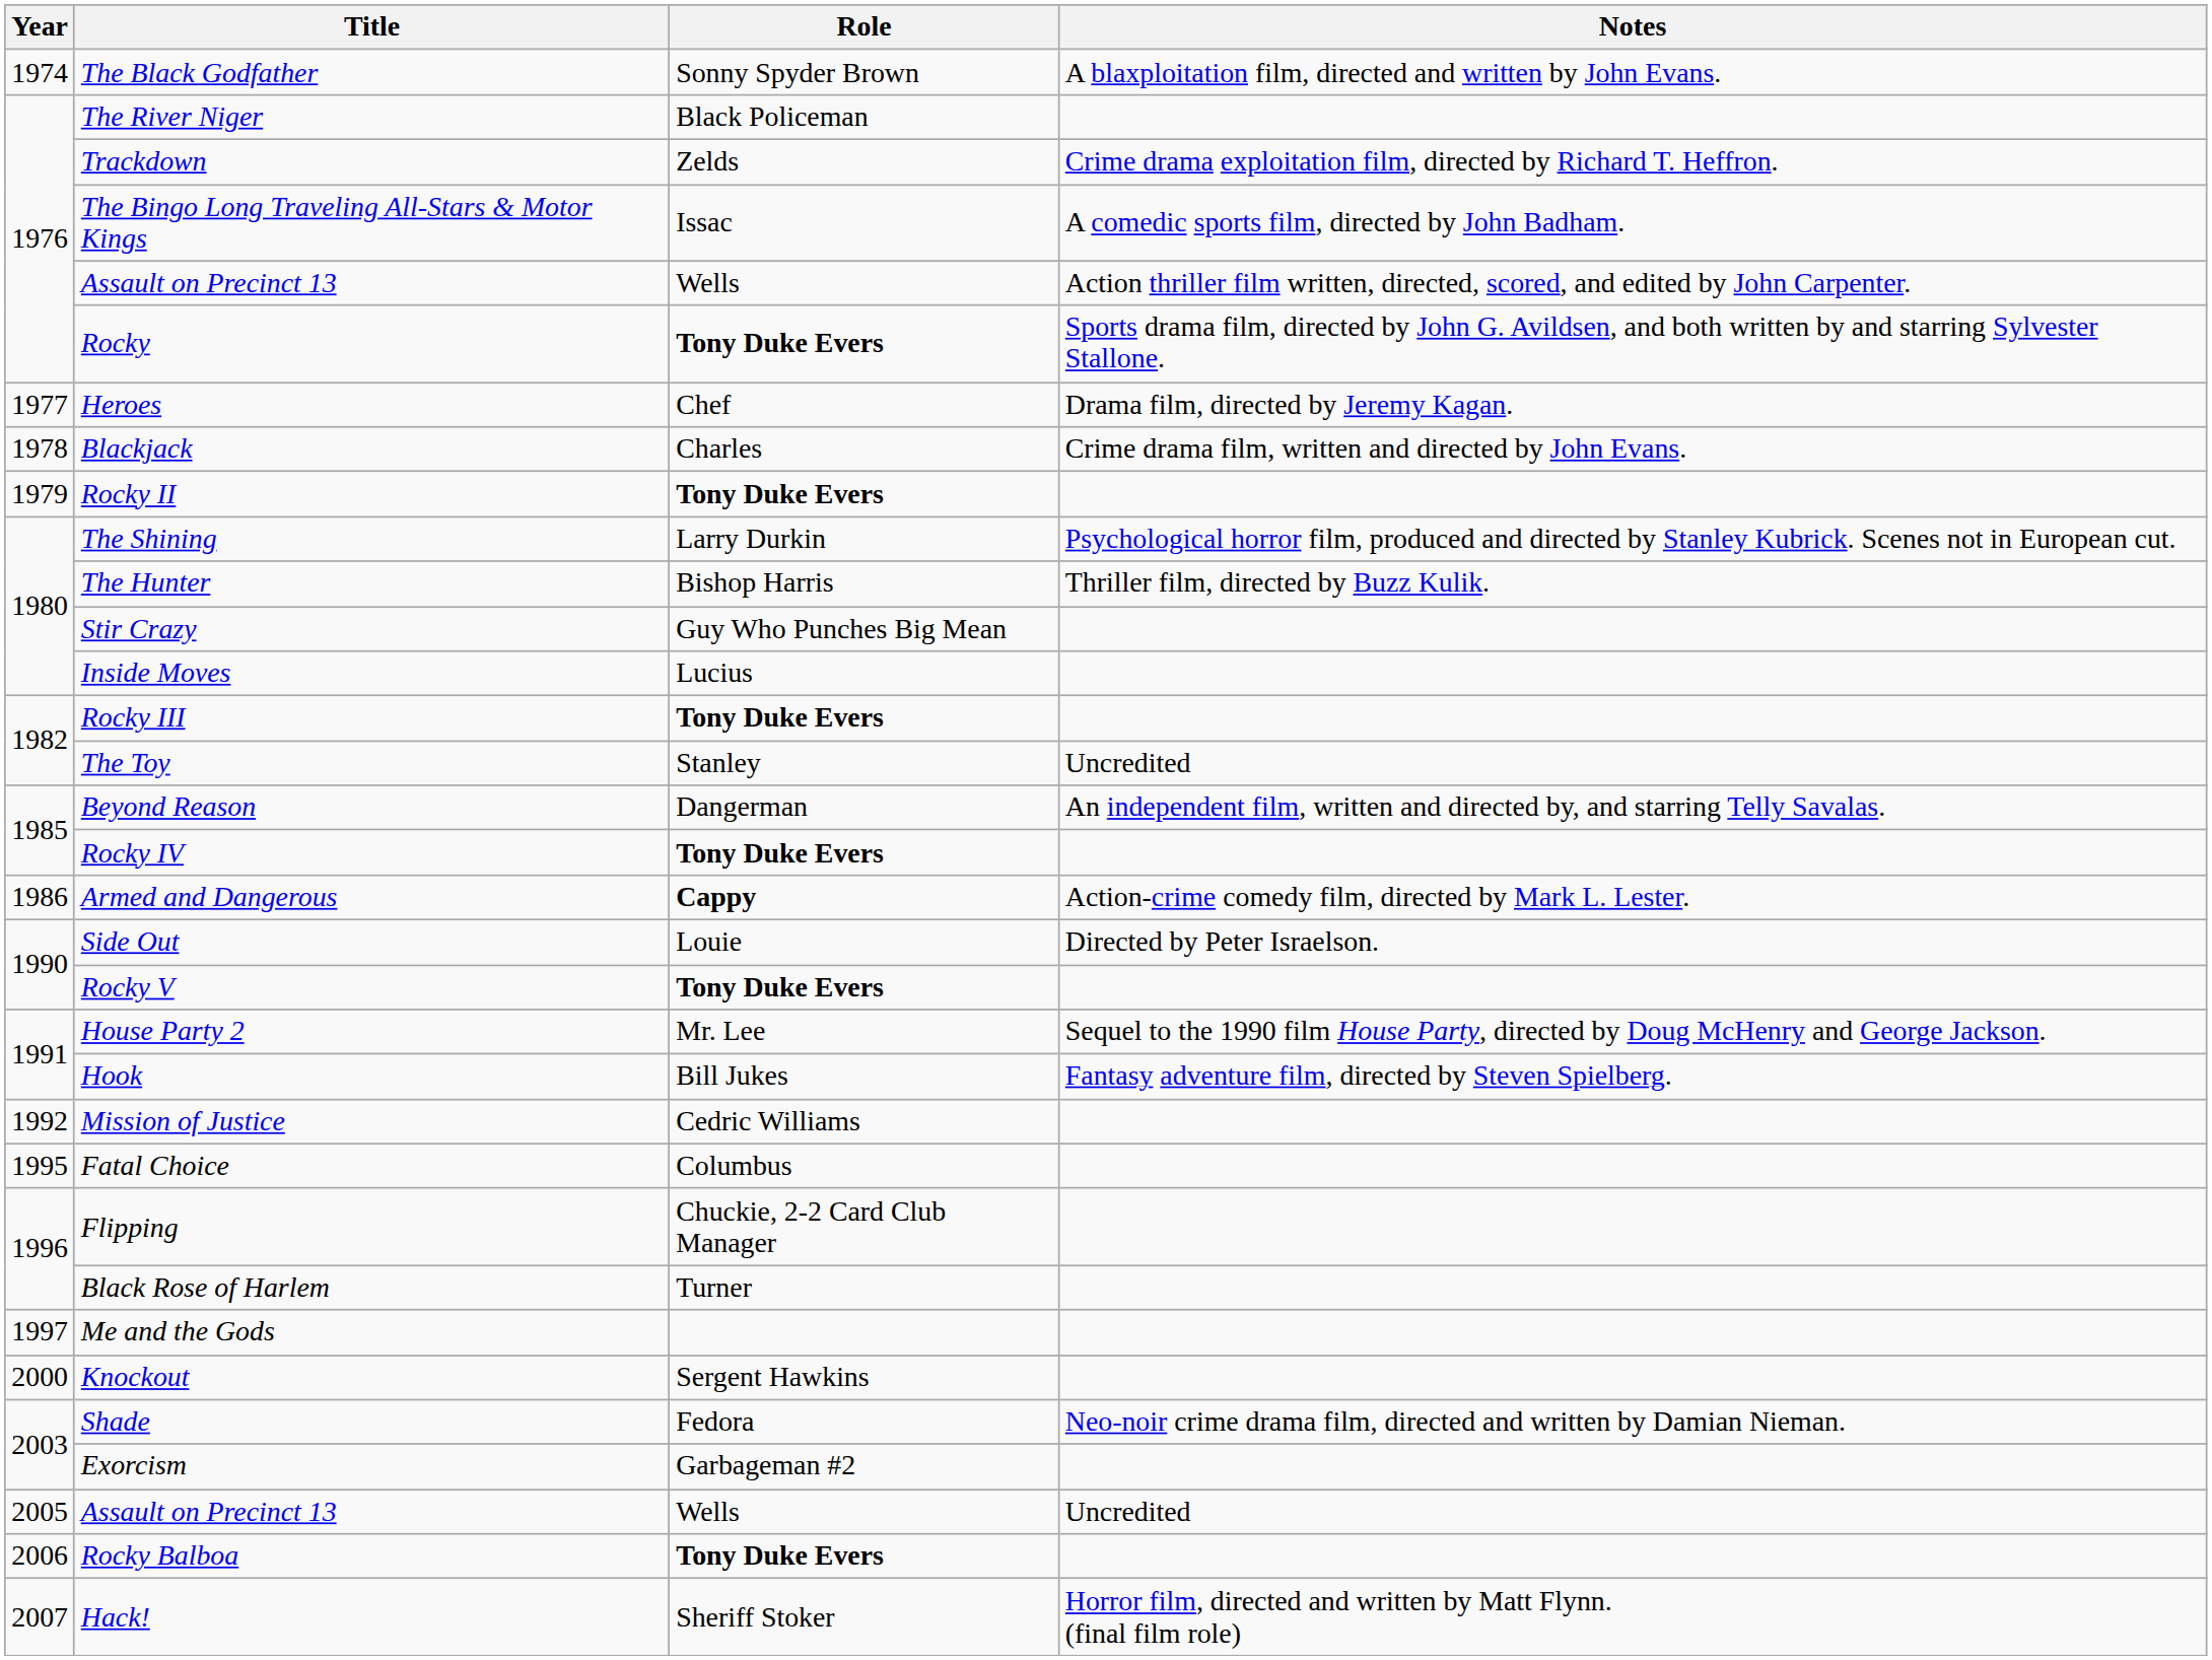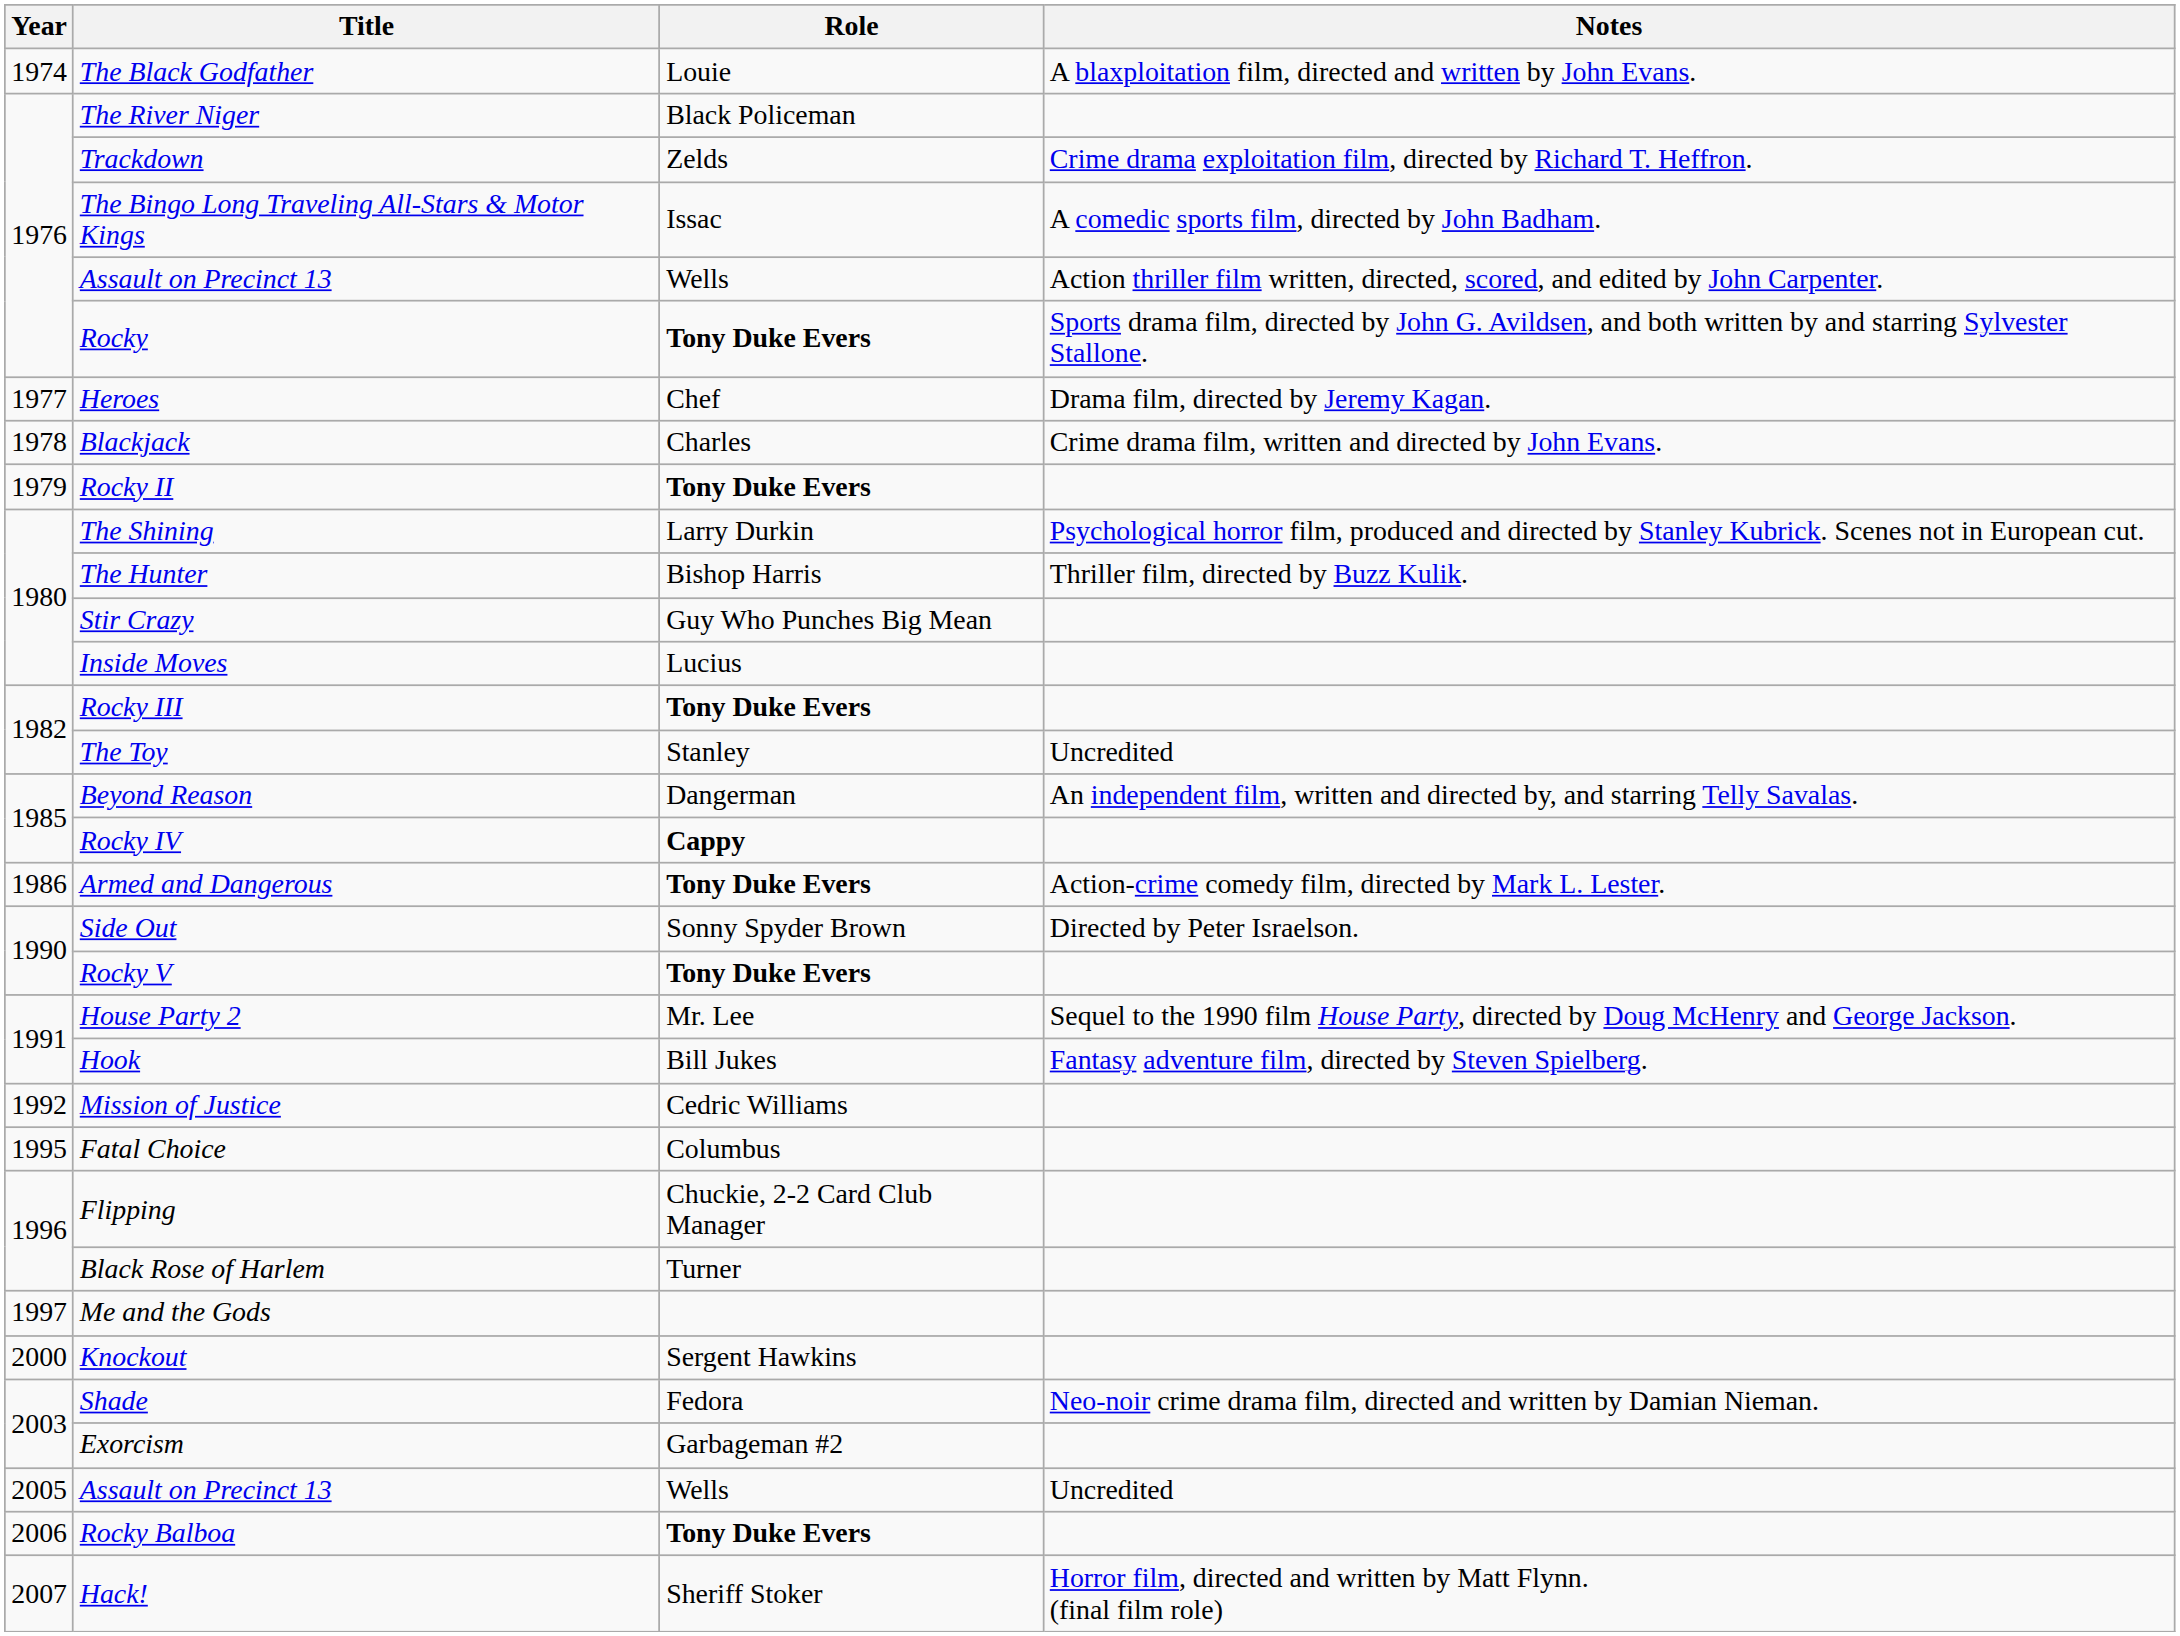The Black Godfather | Role: Sonny Spyder Brown -> Louie
Rocky IV | Role: Tony Duke Evers -> Cappy
Armed and Dangerous | Role: Cappy -> Tony Duke Evers
Side Out | Role: Louie -> Sonny Spyder Brown
